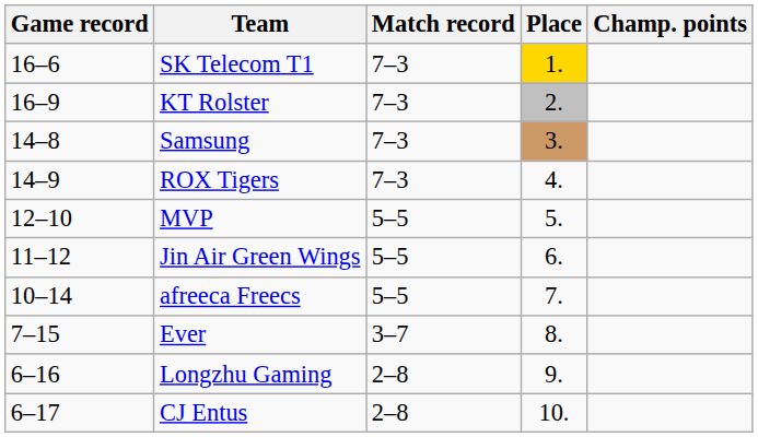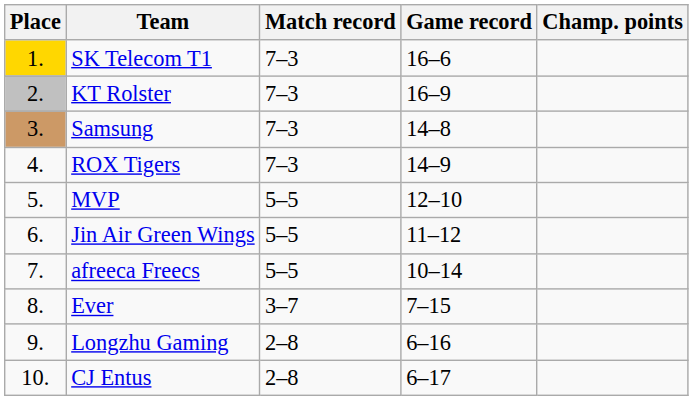columns swapped: Place <-> Game record
